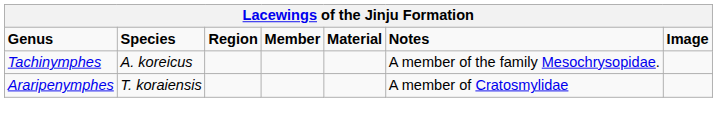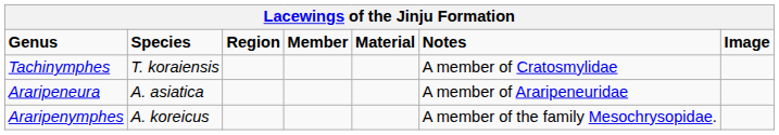Tachinymphes | Species: A. koreicus -> T. koraiensis
Tachinymphes | Notes: A member of the family Mesochrysopidae. -> A member of Cratosmylidae
+ row: Araripeneura | A. asiatica | A member of Araripeneuridae
Araripenymphes | Species: T. koraiensis -> A. koreicus
Araripenymphes | Notes: A member of Cratosmylidae -> A member of the family Mesochrysopidae.
